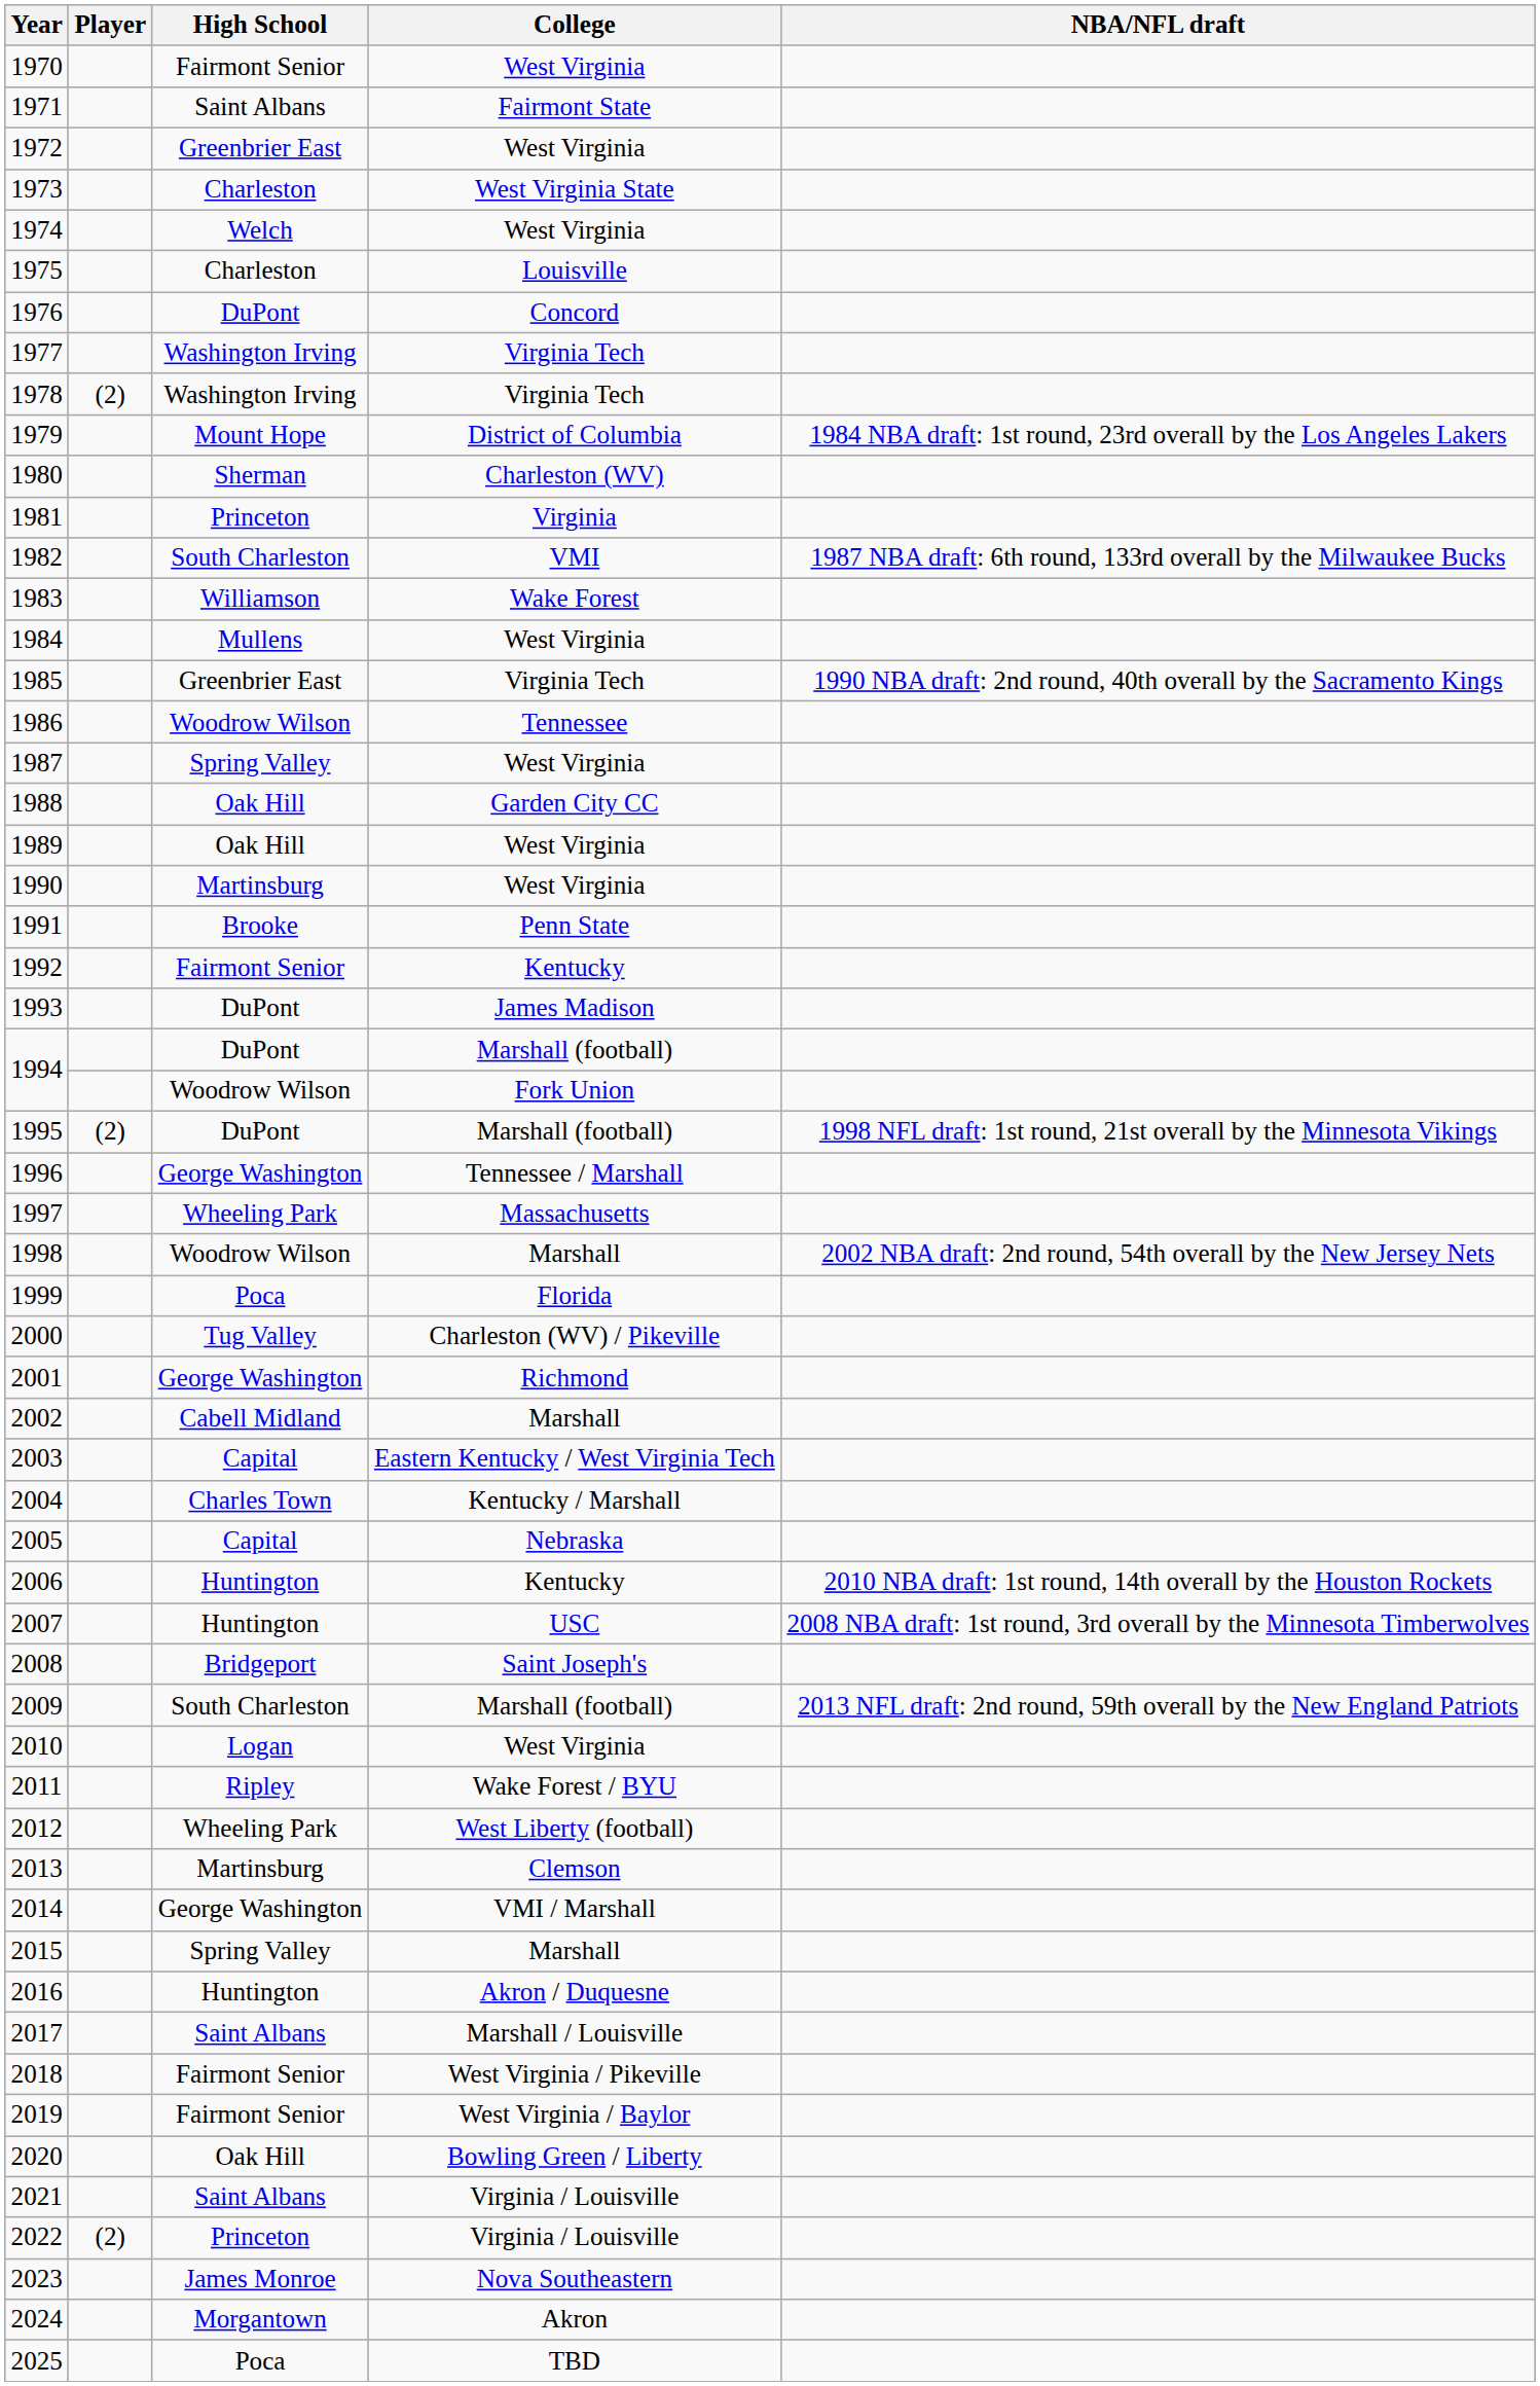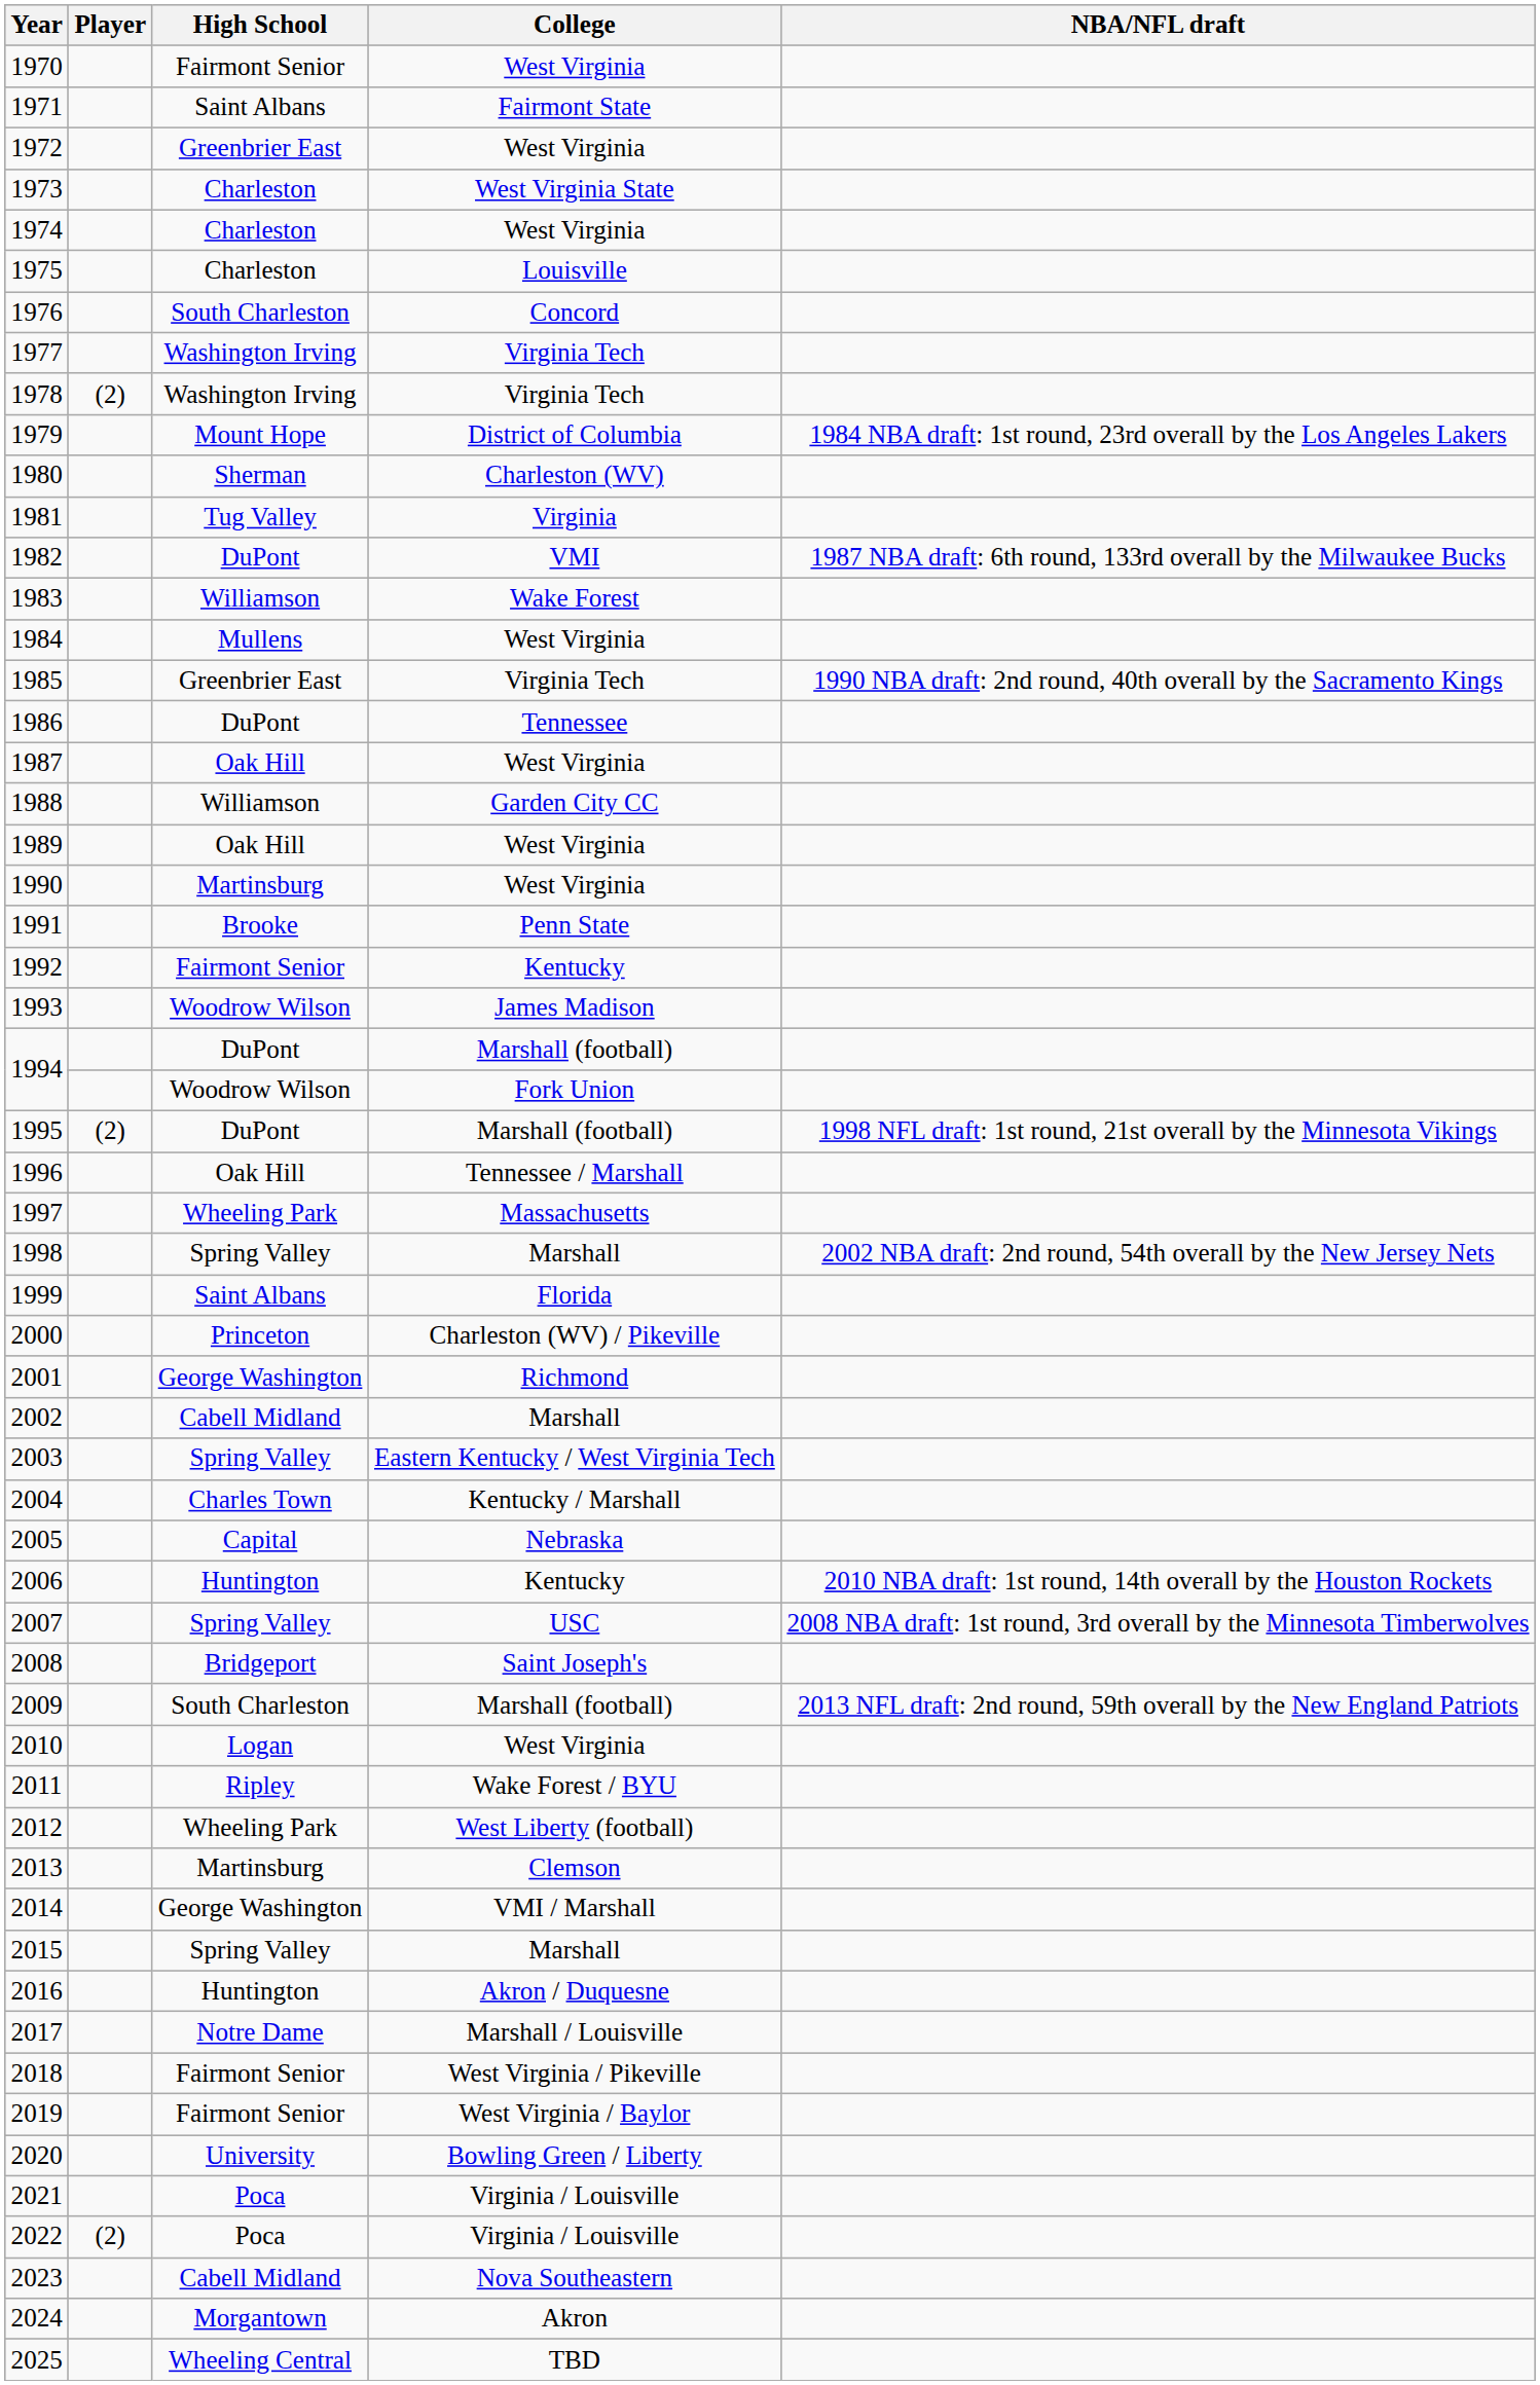1974 | High School: Welch -> Charleston
1976 | High School: DuPont -> South Charleston
1981 | High School: Princeton -> Tug Valley
1982 | High School: South Charleston -> DuPont
1986 | High School: Woodrow Wilson -> DuPont
1987 | High School: Spring Valley -> Oak Hill
1988 | High School: Oak Hill -> Williamson
1993 | High School: DuPont -> Woodrow Wilson
1996 | High School: George Washington -> Oak Hill
1998 | High School: Woodrow Wilson -> Spring Valley
1999 | High School: Poca -> Saint Albans
2000 | High School: Tug Valley -> Princeton
2003 | High School: Capital -> Spring Valley
2007 | High School: Huntington -> Spring Valley
2017 | High School: Saint Albans -> Notre Dame
2020 | High School: Oak Hill -> University
2021 | High School: Saint Albans -> Poca
2022 | High School: Princeton -> Poca
2023 | High School: James Monroe -> Cabell Midland
2025 | High School: Poca -> Wheeling Central
